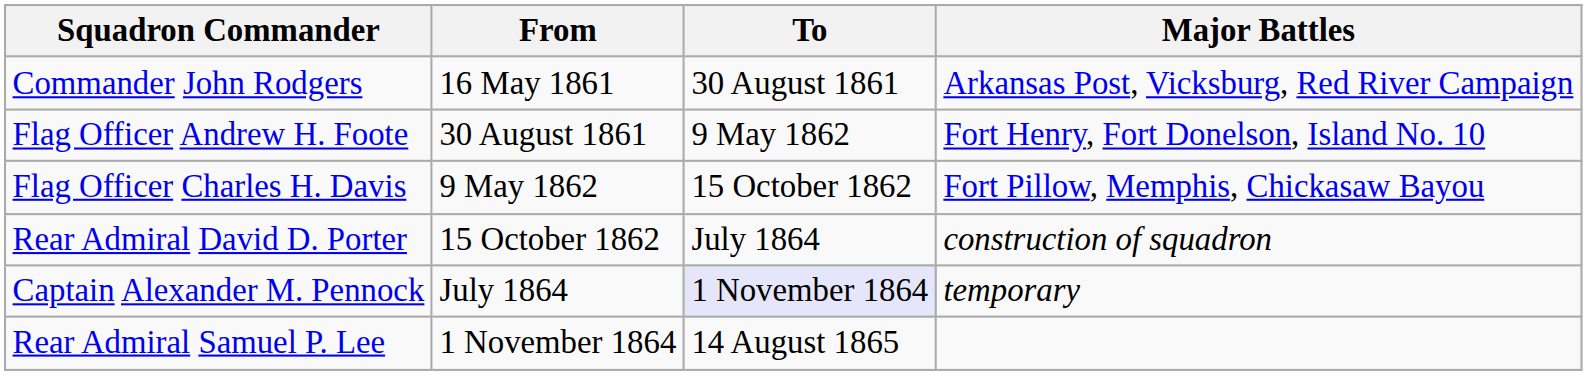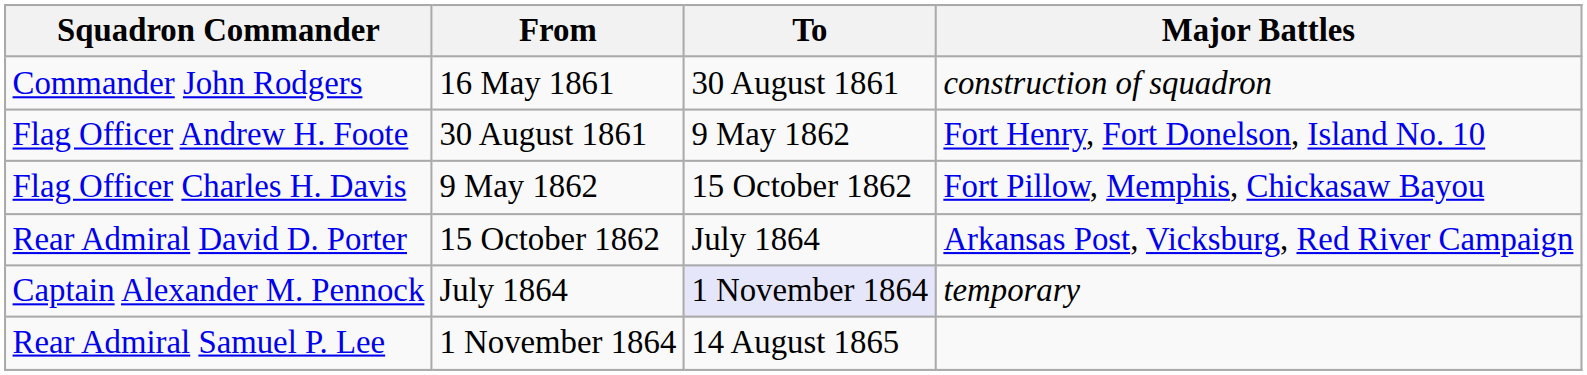Commander John Rodgers | Major Battles: Arkansas Post, Vicksburg, Red River Campaign -> construction of squadron
Rear Admiral David D. Porter | Major Battles: construction of squadron -> Arkansas Post, Vicksburg, Red River Campaign
